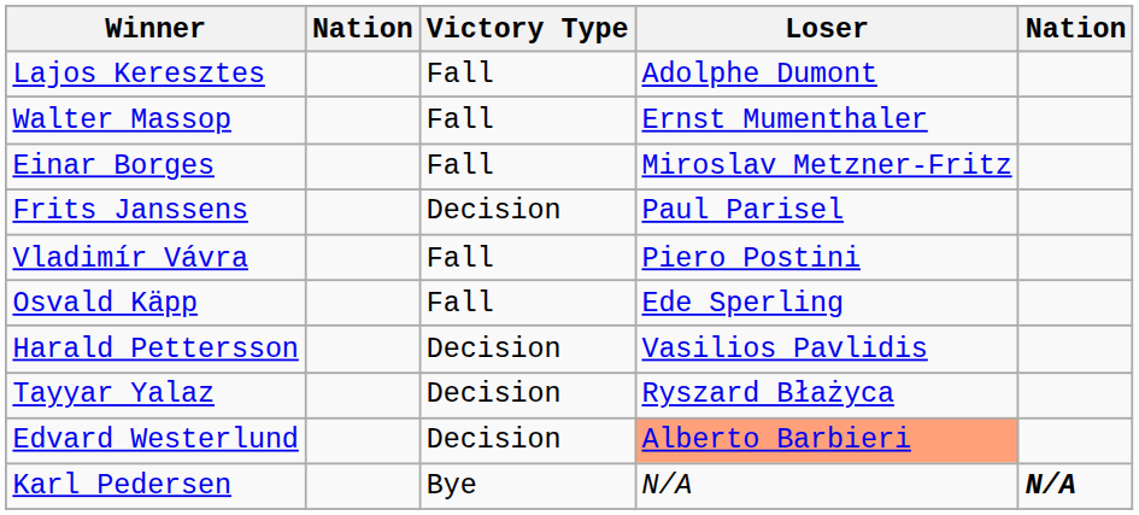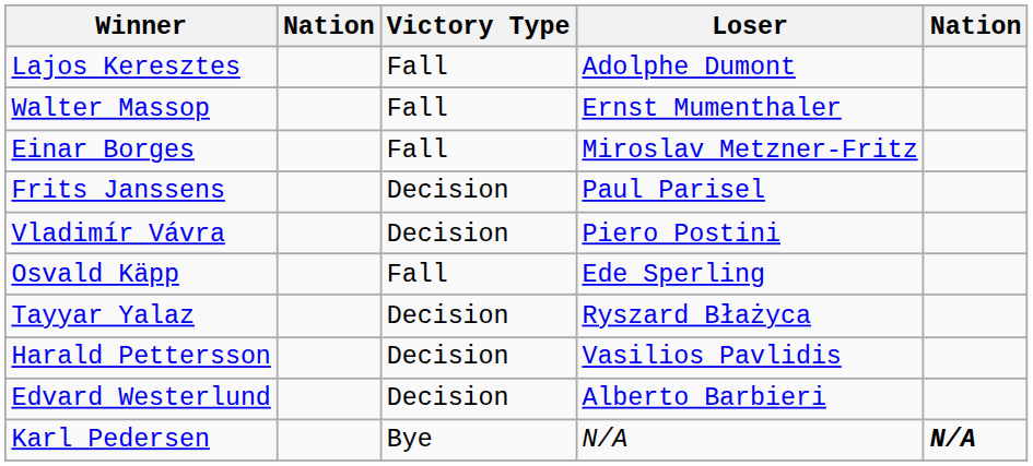Vladimír Vávra | Victory Type: Fall -> Decision
rows swapped: Harald Pettersson <-> Tayyar Yalaz
Edvard Westerlund | Loser: lightsalmon background -> no background
